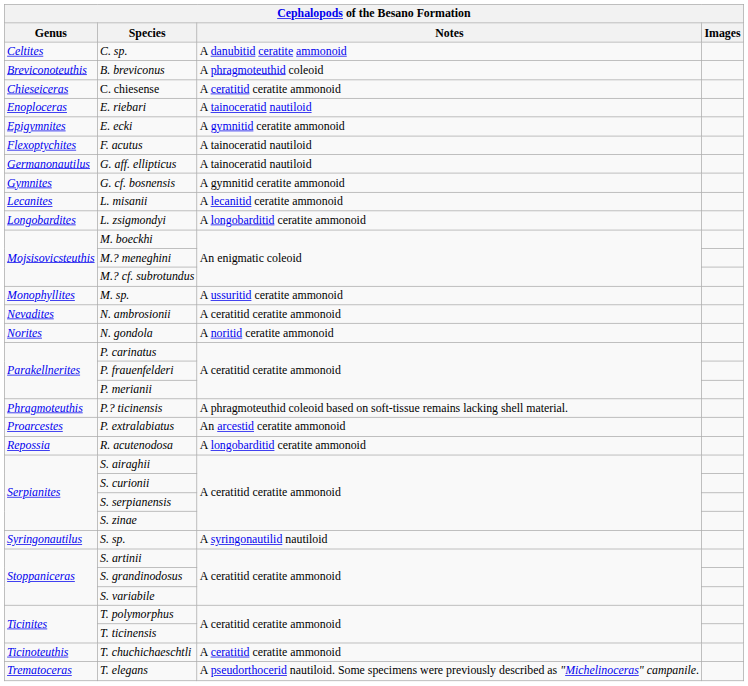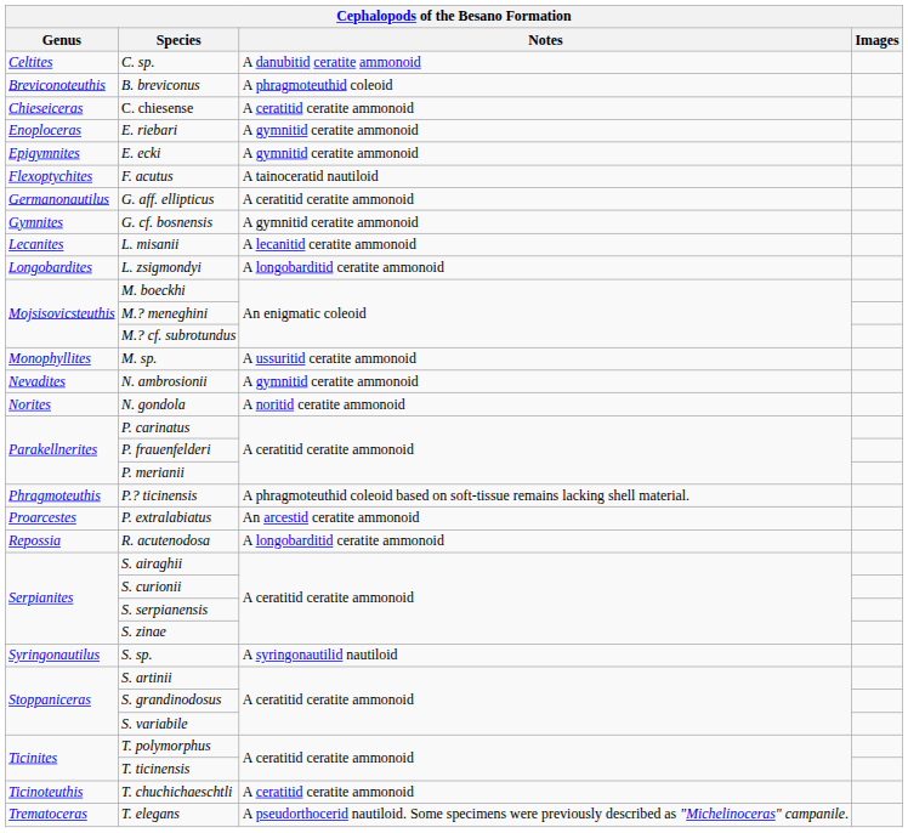E. riebari | Notes: A tainoceratid nautiloid -> A gymnitid ceratite ammonoid
G. aff. ellipticus | Notes: A tainoceratid nautiloid -> A ceratitid ceratite ammonoid
N. ambrosionii | Notes: A ceratitid ceratite ammonoid -> A gymnitid ceratite ammonoid
